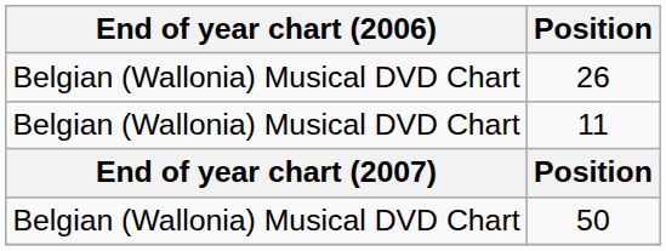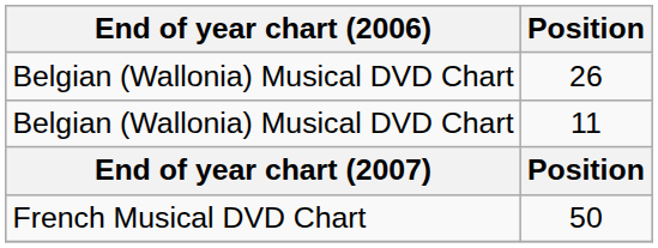50 | End of year chart (2006): Belgian (Wallonia) Musical DVD Chart -> French Musical DVD Chart
